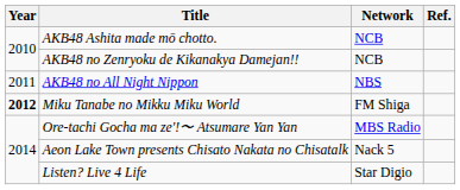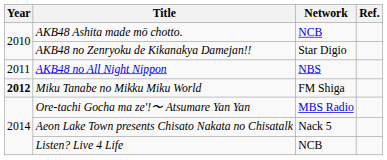AKB48 no Zenryoku de Kikanakya Damejan!! | Network: NCB -> Star Digio
Listen? Live 4 Life | Network: Star Digio -> NCB
